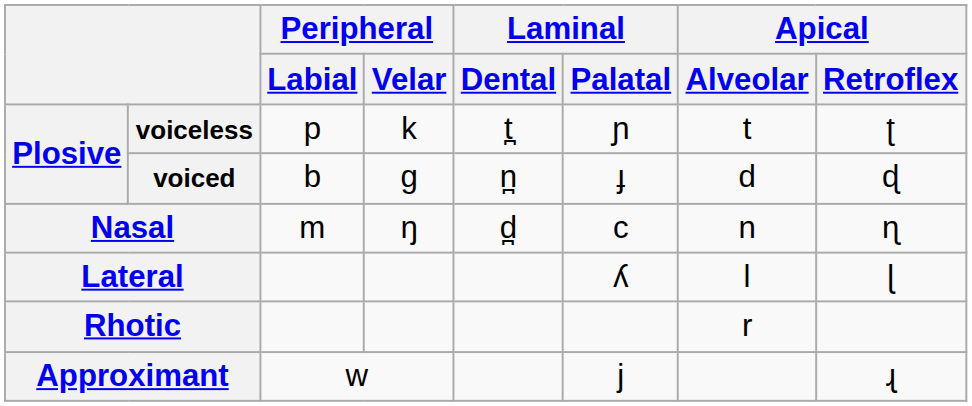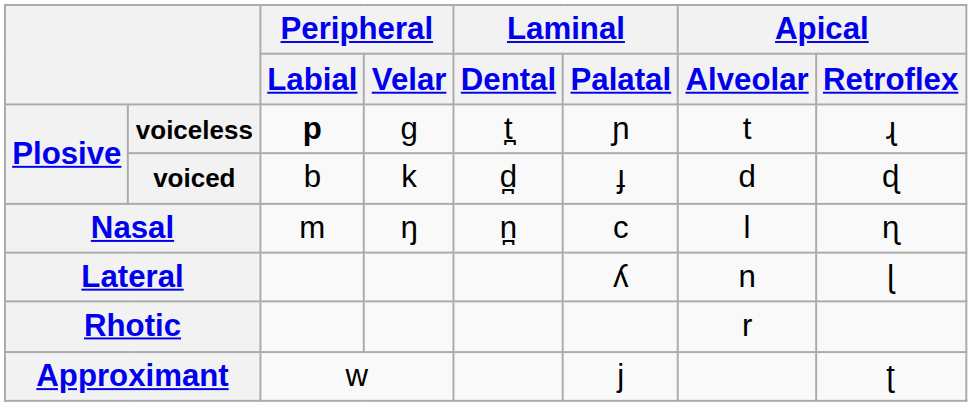voiceless | Peripheral / Labial: normal -> bold
voiceless | Peripheral / Velar: k -> ɡ
voiceless | Apical / Retroflex: ʈ -> ɻ
voiced | Peripheral / Velar: ɡ -> k
voiced | Laminal / Dental: n̪ -> d̪
Nasal | Laminal / Dental: d̪ -> n̪
Nasal | Apical / Alveolar: n -> l
Lateral | Apical / Alveolar: l -> n
Approximant | Apical / Retroflex: ɻ -> ʈ
